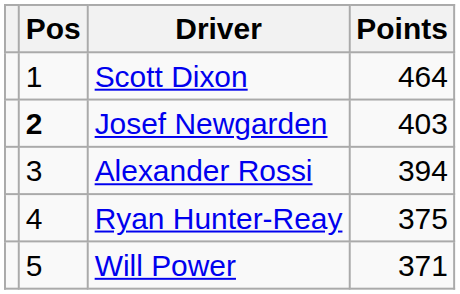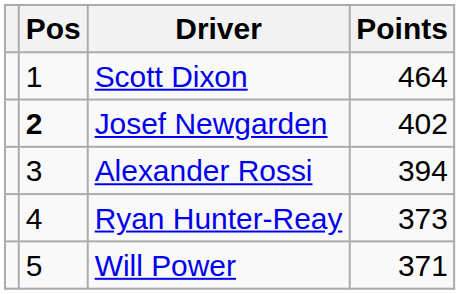Josef Newgarden | Points: 403 -> 402
Ryan Hunter-Reay | Points: 375 -> 373
